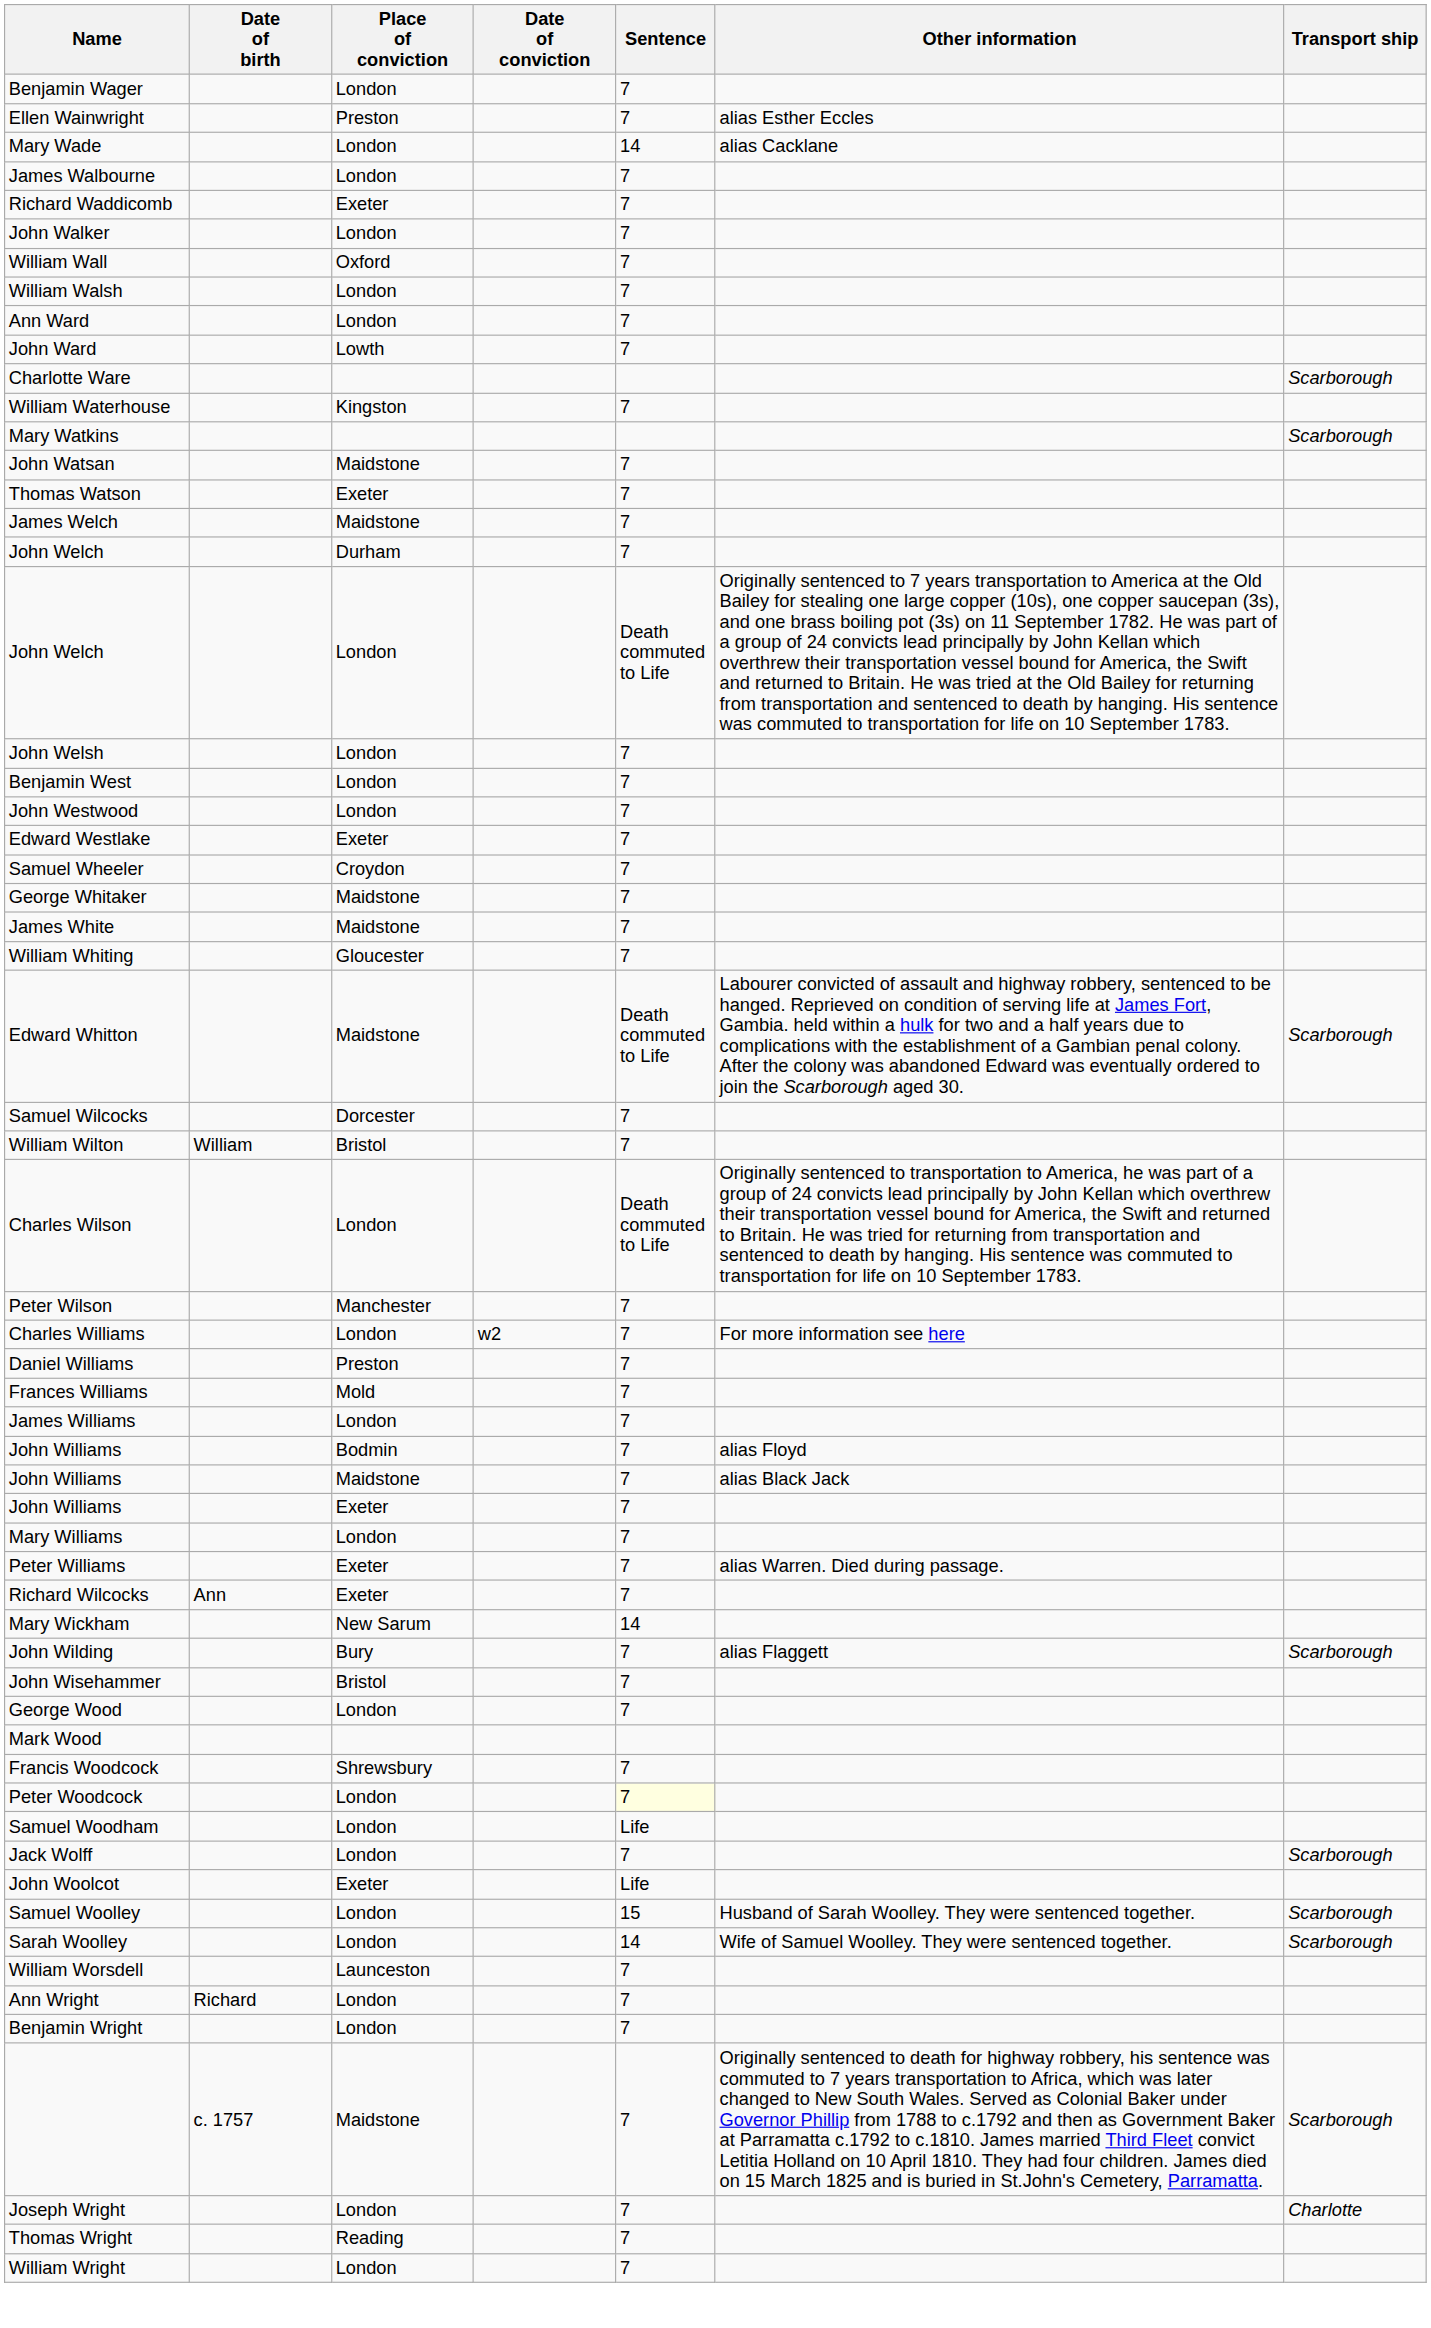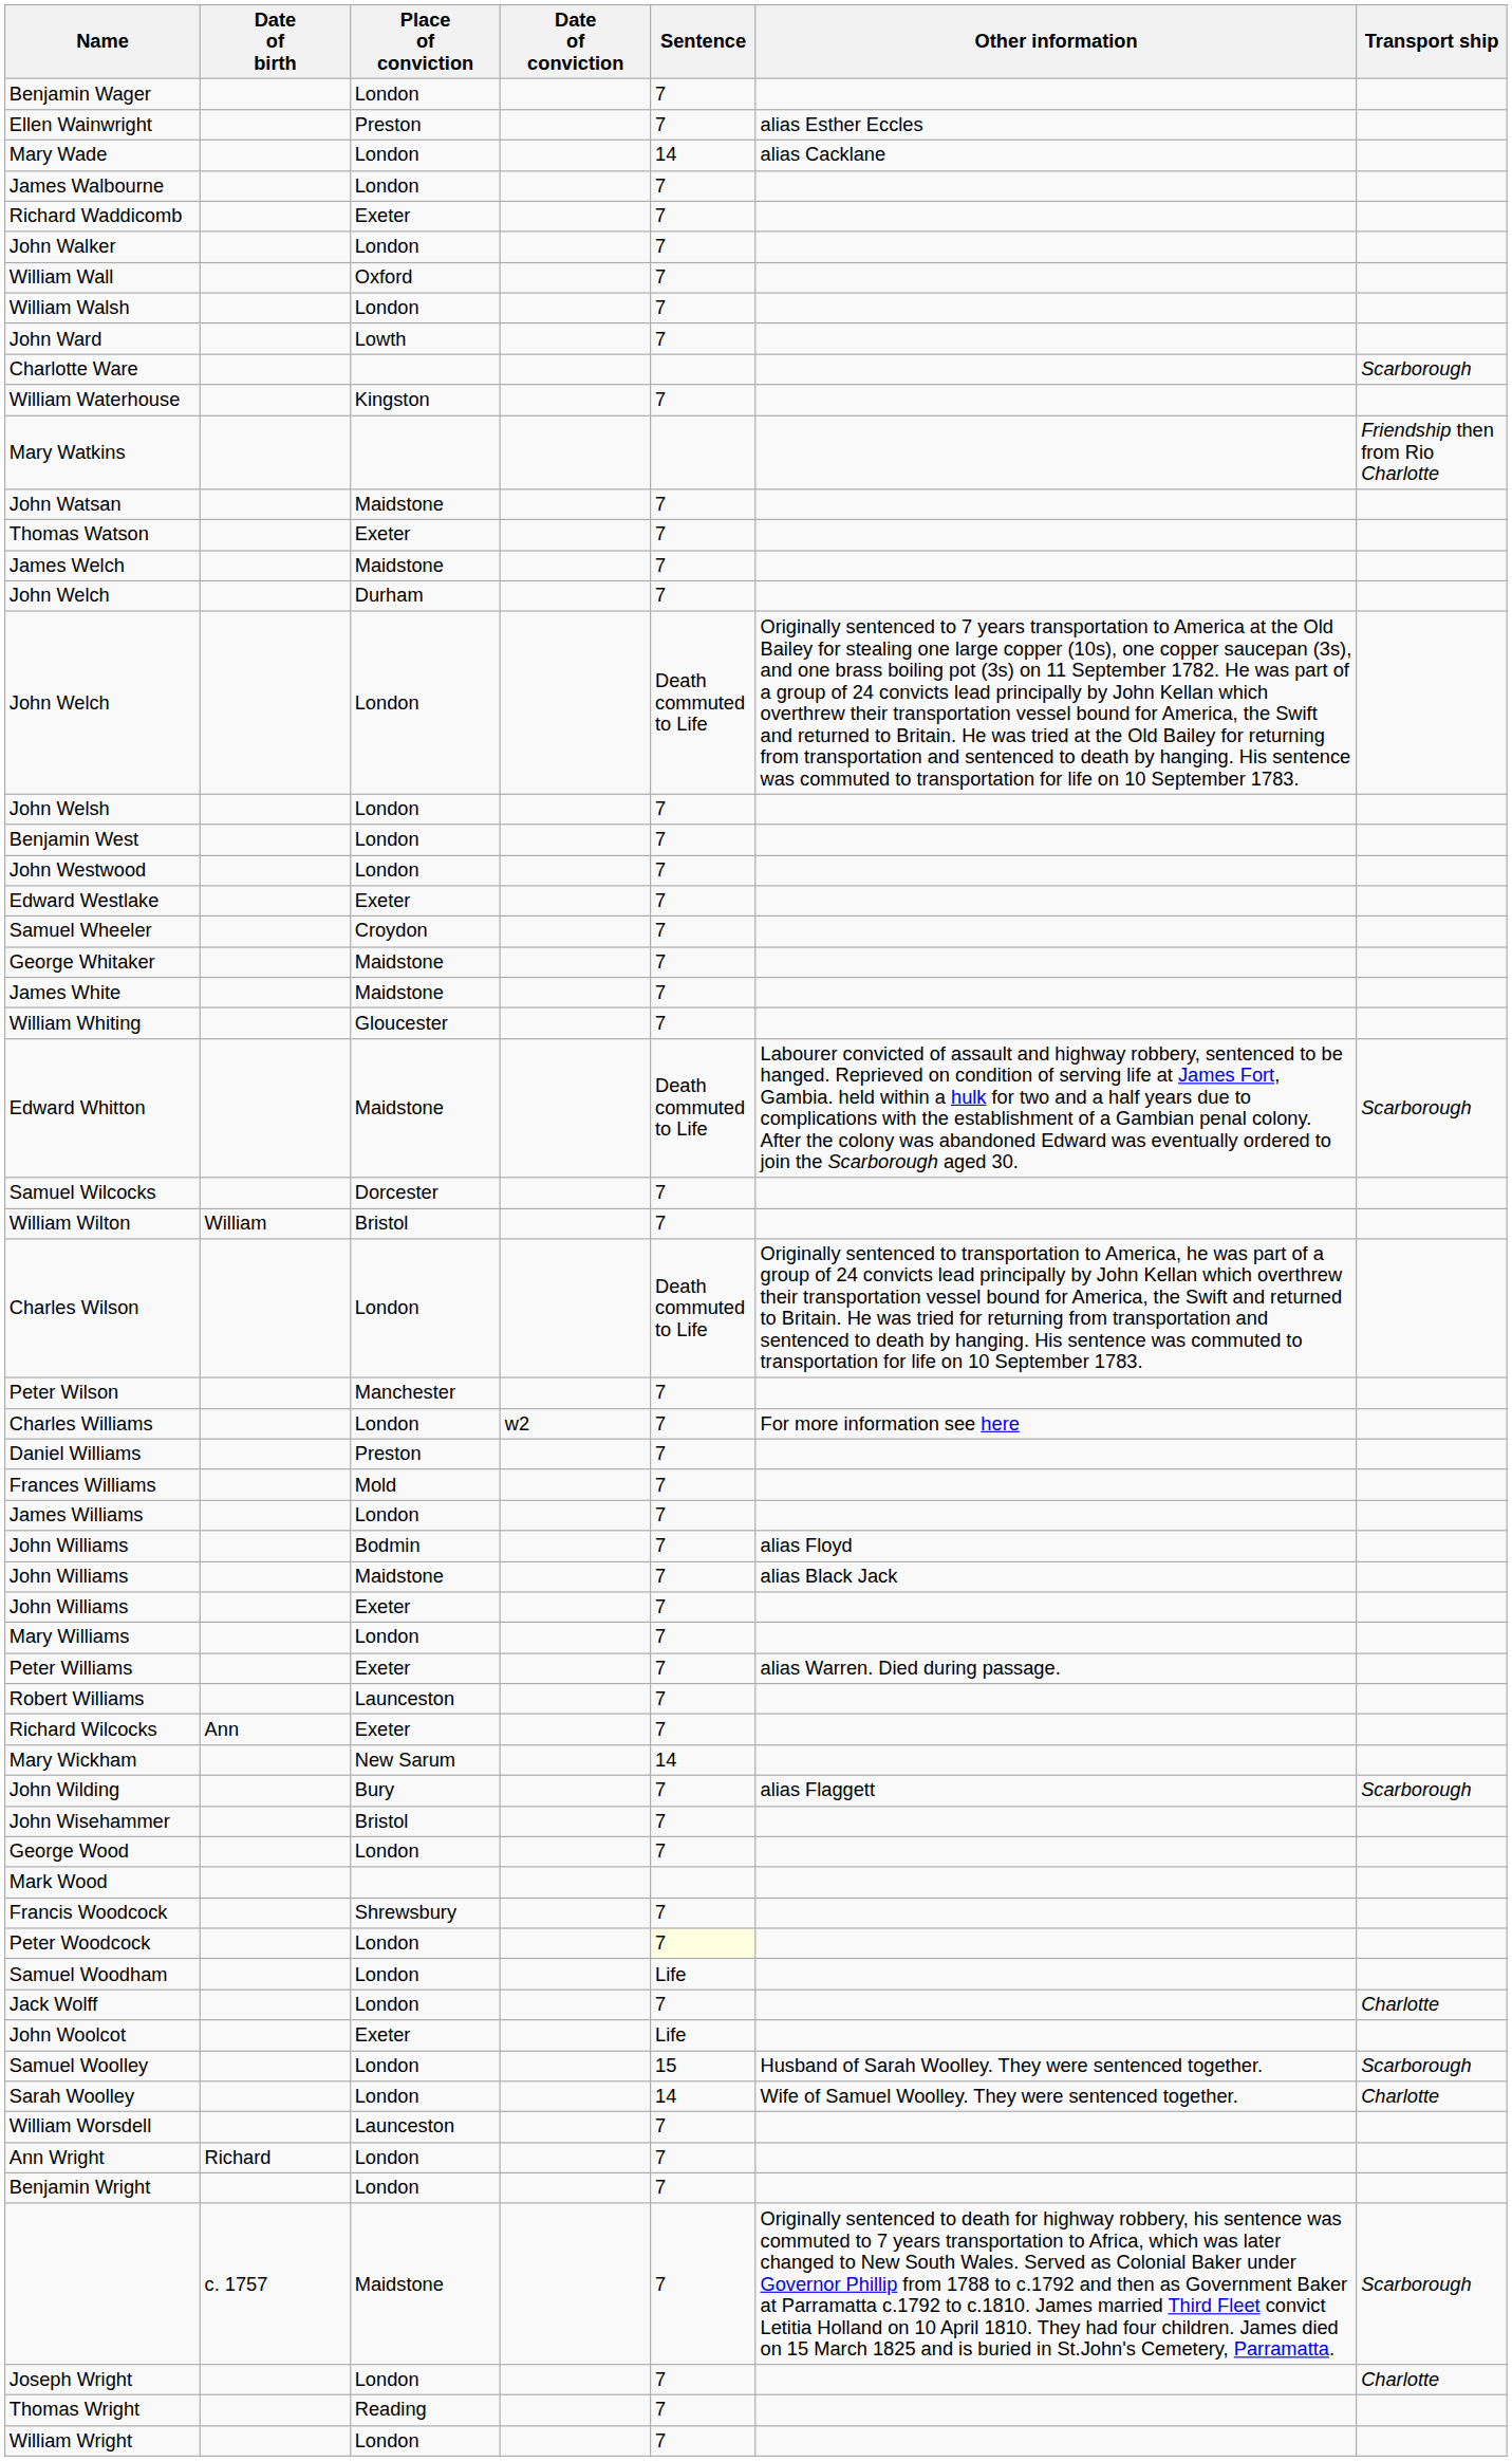- row: Ann Ward | London | 7
Mary Watkins | Transport ship: Scarborough -> Friendship then from Rio Charlotte
+ row: Robert Williams | Launceston | 7
Jack Wolff | Transport ship: Scarborough -> Charlotte
Sarah Woolley | Transport ship: Scarborough -> Charlotte
